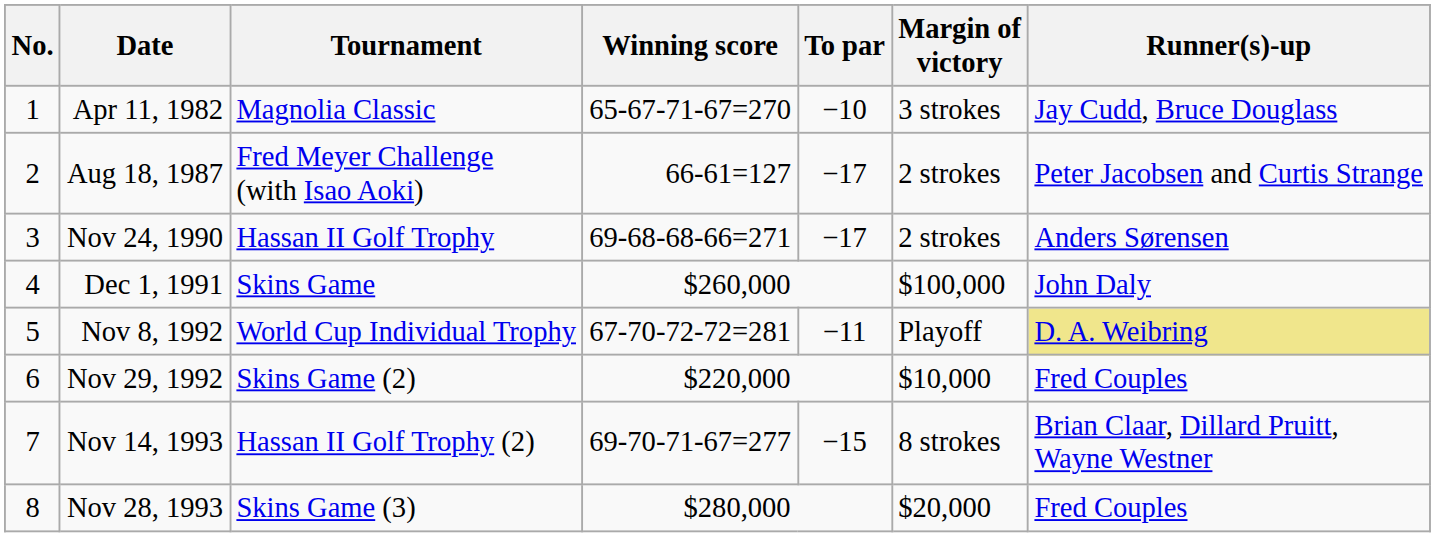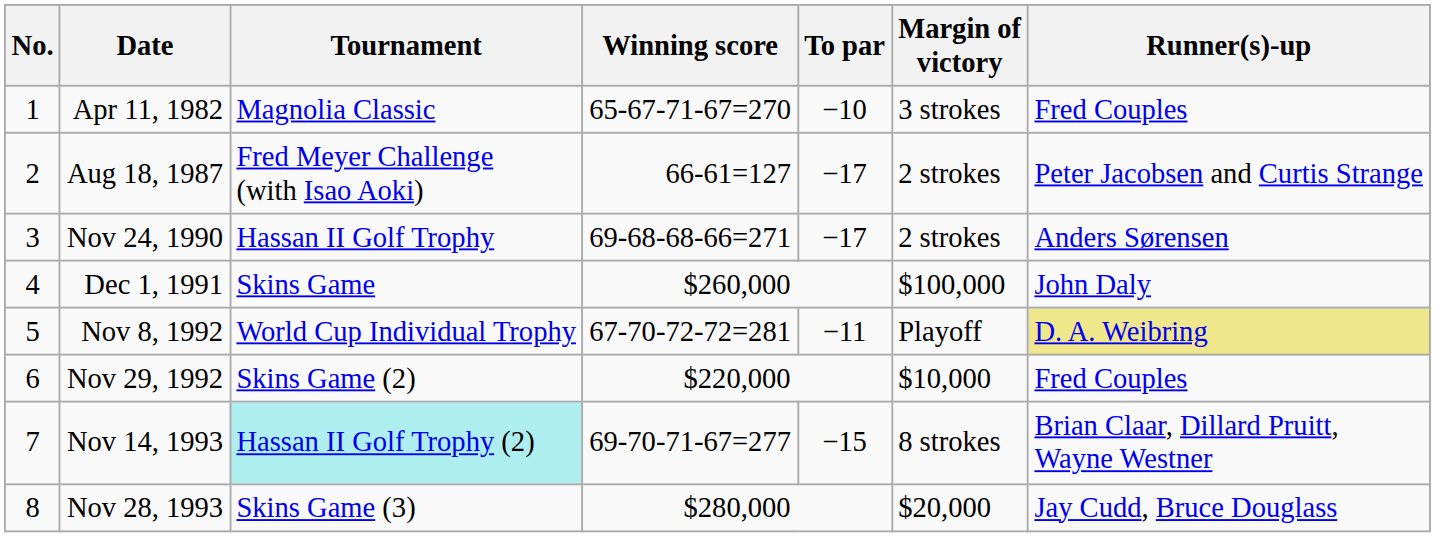Apr 11, 1982 | Runner(s)-up: Jay Cudd, Bruce Douglass -> Fred Couples
Nov 14, 1993 | Tournament: no background -> paleturquoise background
Nov 28, 1993 | Runner(s)-up: Fred Couples -> Jay Cudd, Bruce Douglass
